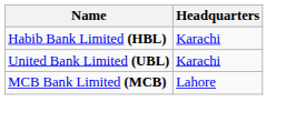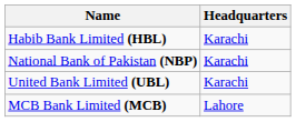+ row: National Bank of Pakistan (NBP) | Karachi
